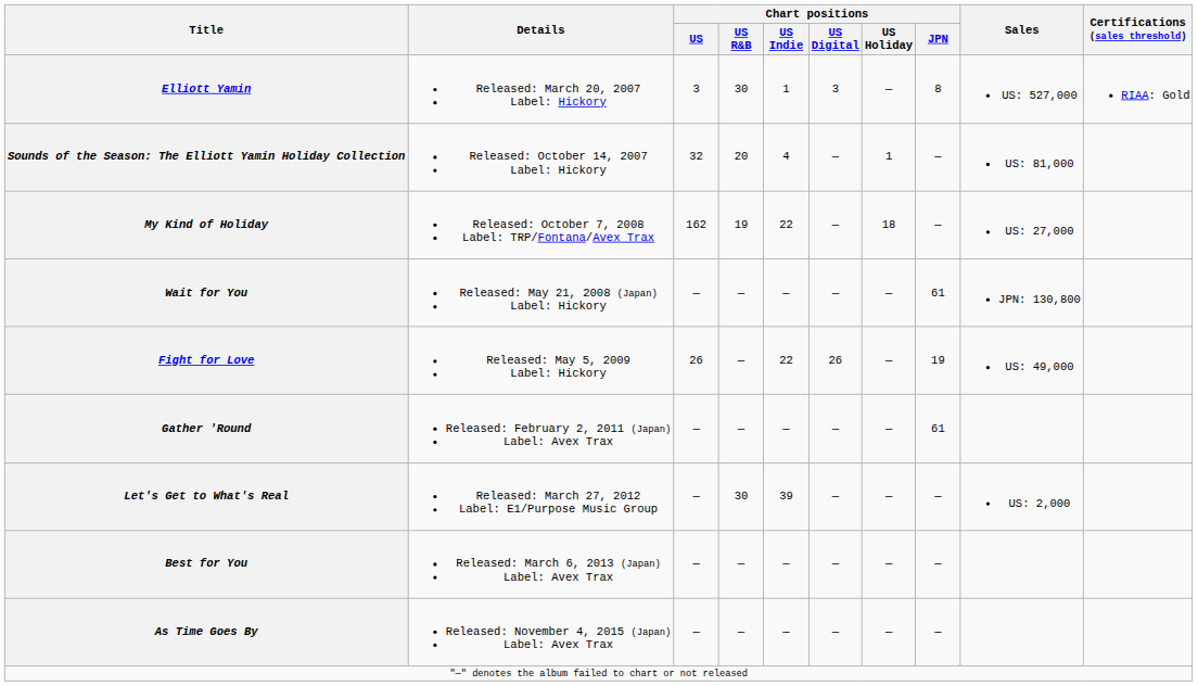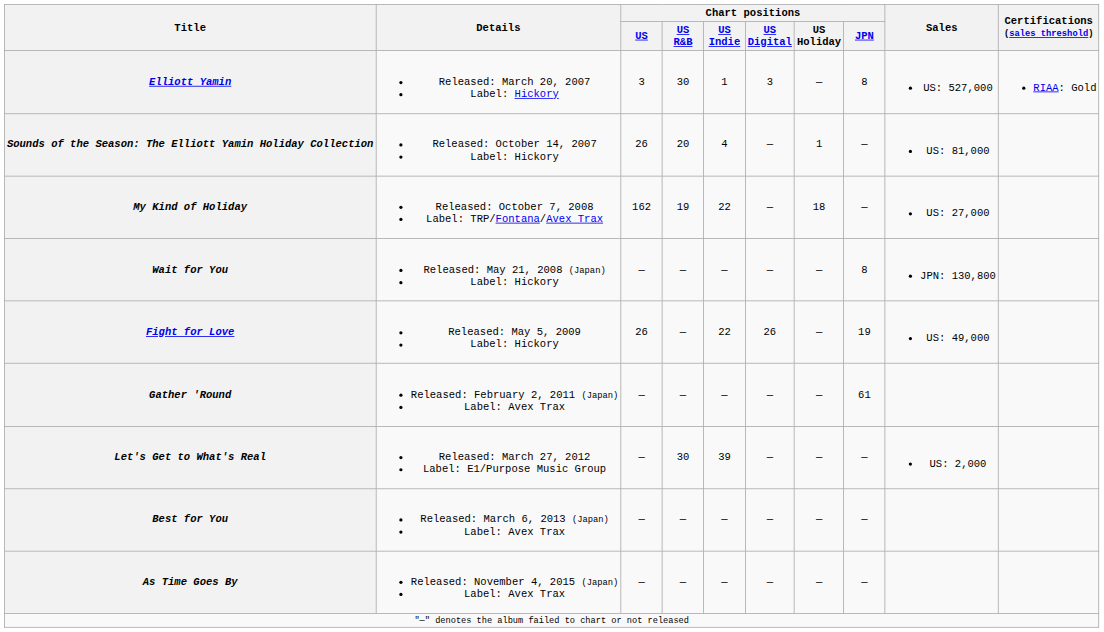Sounds of the Season: The Elliott Yamin Holiday Collection | Chart positions / US: 32 -> 26
Wait for You | Chart positions / JPN: 61 -> 8
